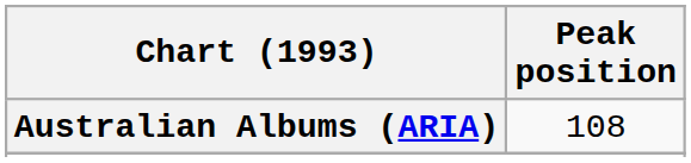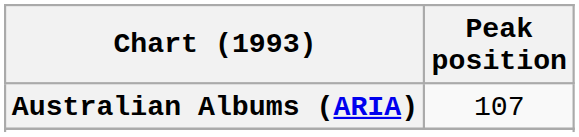Australian Albums (ARIA) | Peak position: 108 -> 107
